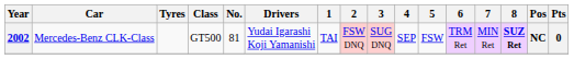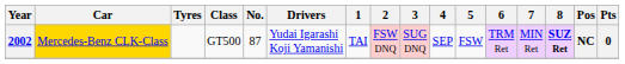2002 | Car: no background -> gold background
2002 | No.: 81 -> 87
